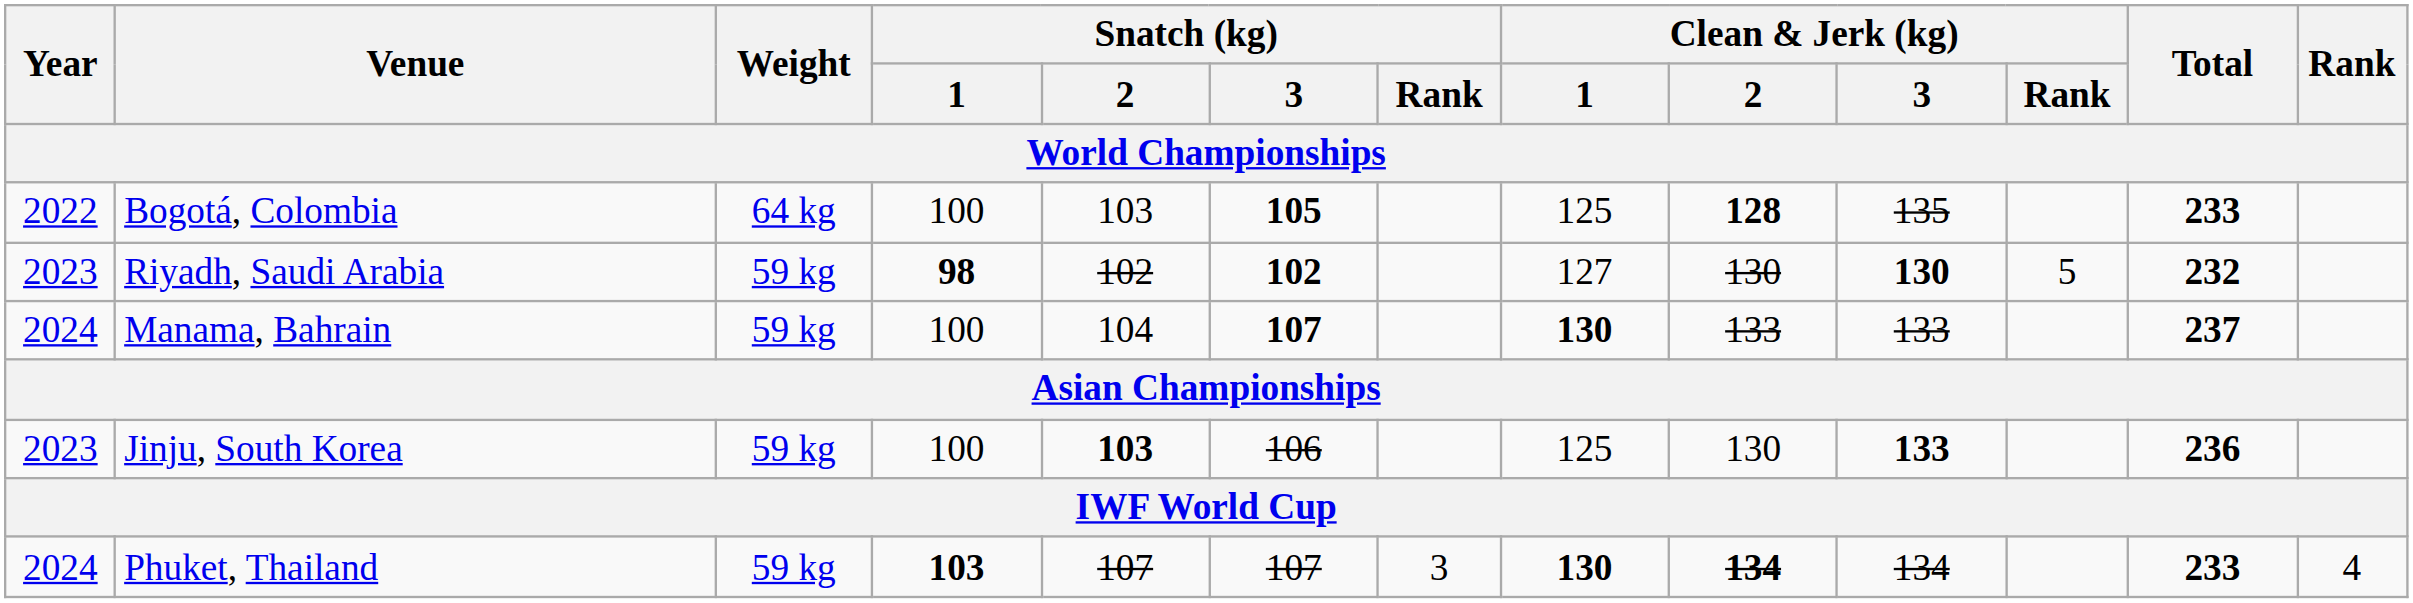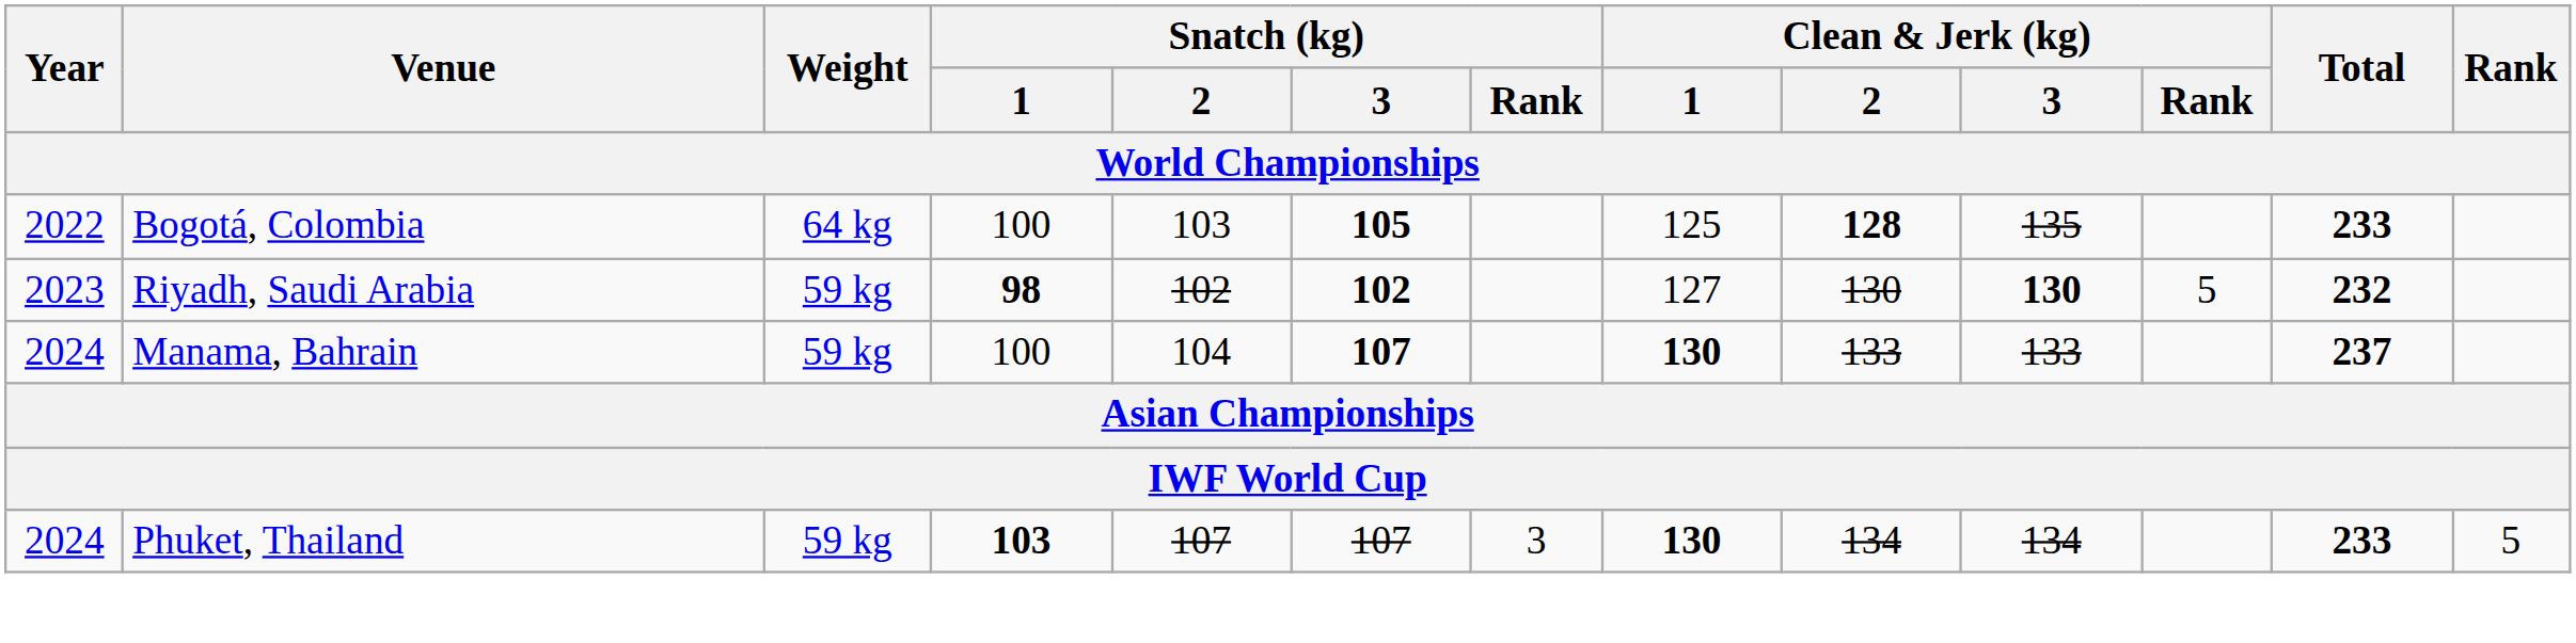- row: 2023 | Jinju, South Korea | 59 kg | 100 | 103 | 106 | 125 | 130 | 133 | 236
Phuket, Thailand | Clean & Jerk (kg) / 2: bold -> normal
Phuket, Thailand | Rank: 4 -> 5
